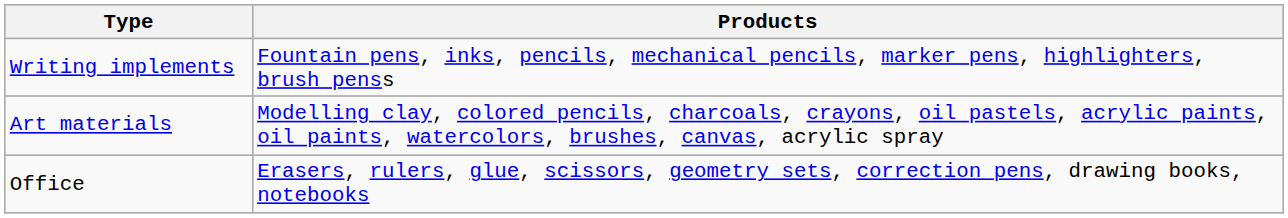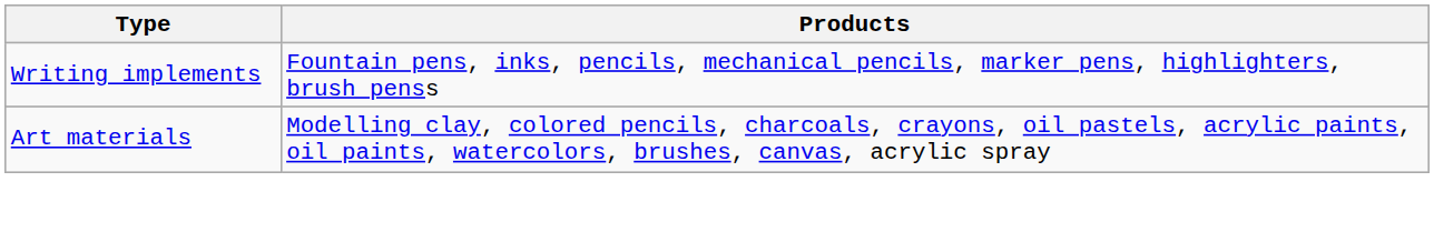- row: Office | Erasers, rulers, glue, scissors, geometry sets, correction pens, drawing books, notebooks
